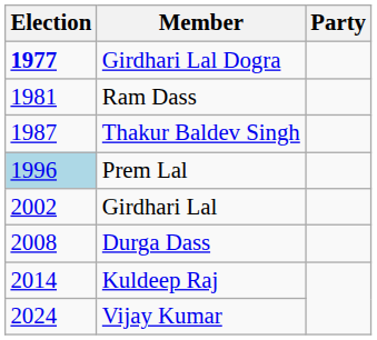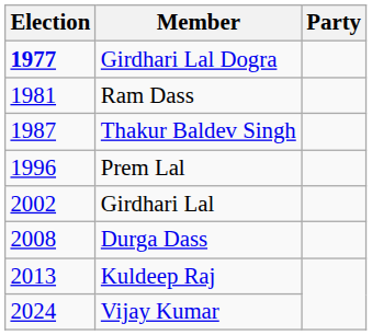Prem Lal | Election: lightblue background -> no background
Kuldeep Raj | Election: 2014 -> 2013
